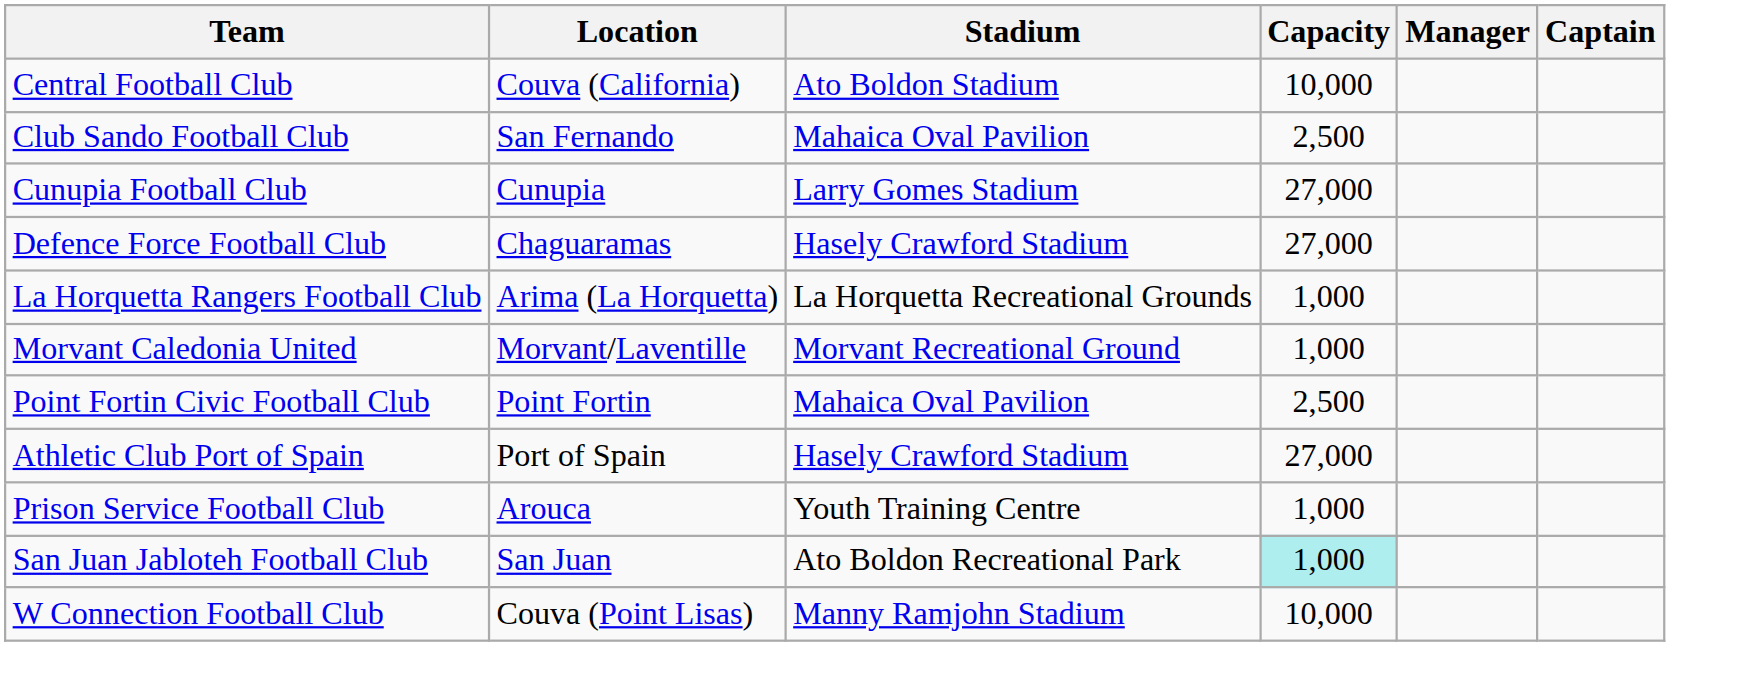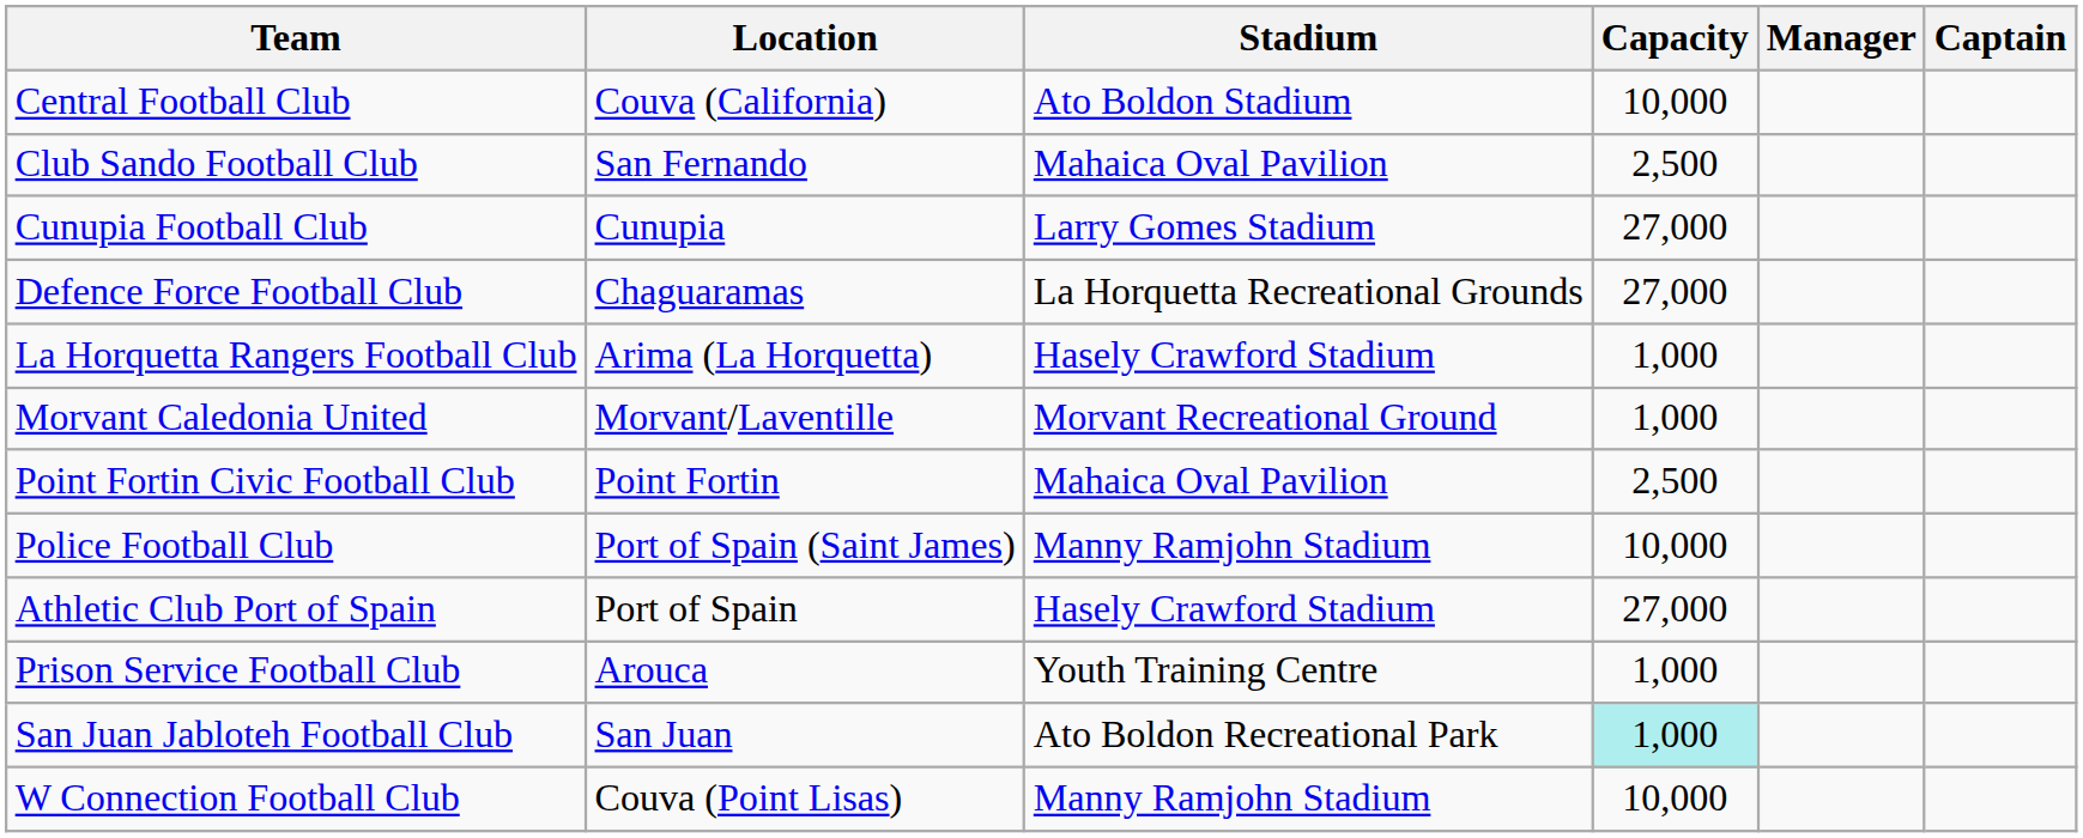Defence Force Football Club | Stadium: Hasely Crawford Stadium -> La Horquetta Recreational Grounds
La Horquetta Rangers Football Club | Stadium: La Horquetta Recreational Grounds -> Hasely Crawford Stadium
+ row: Police Football Club | Port of Spain (Saint James) | Manny Ramjohn Stadium | 10,000
